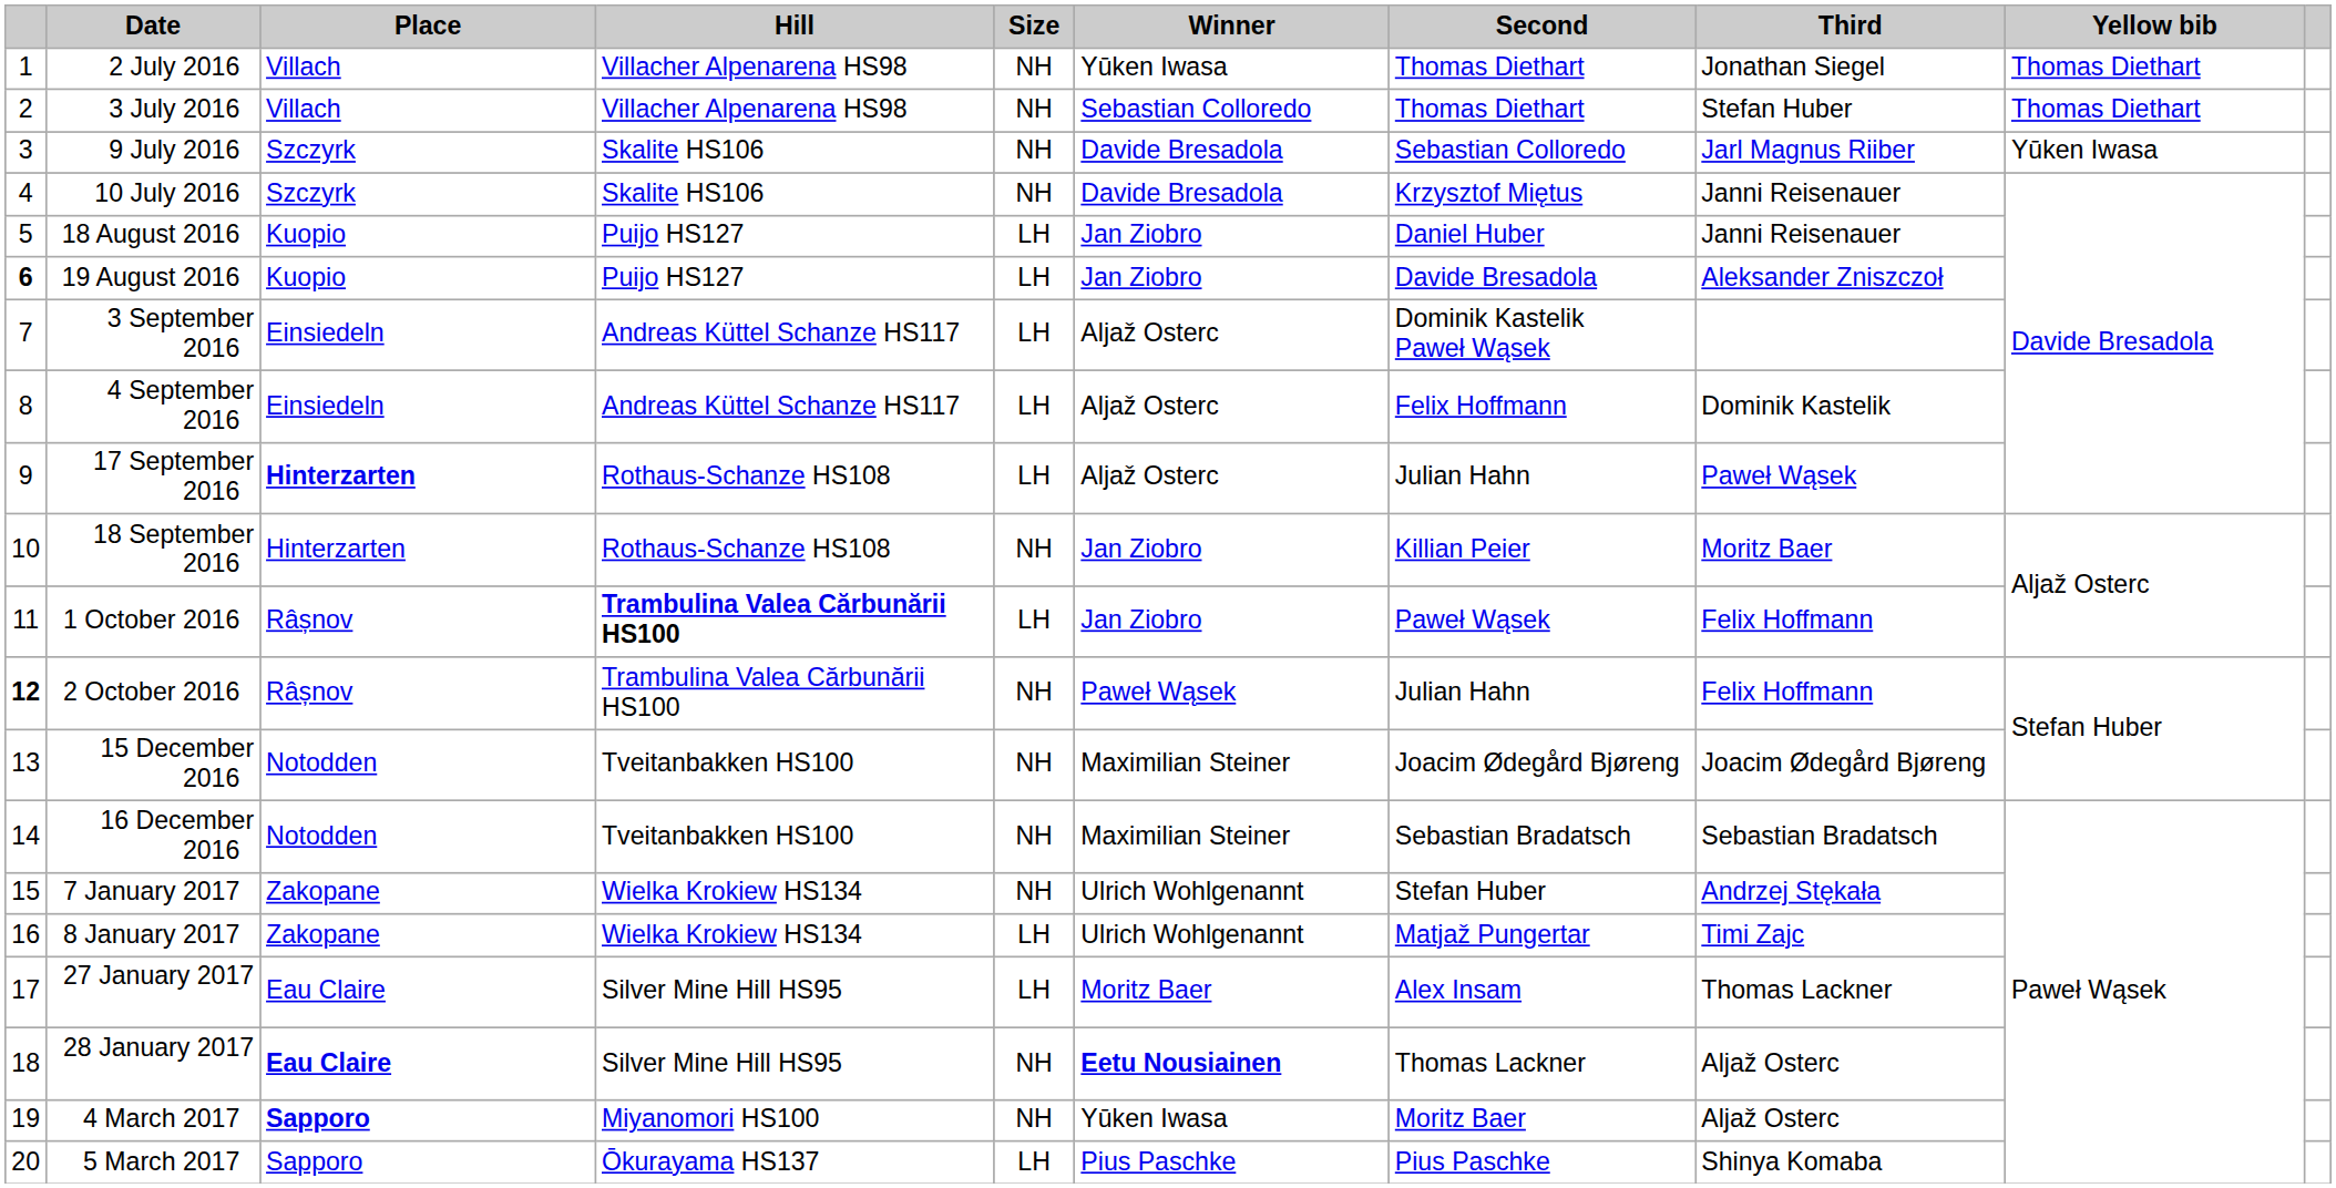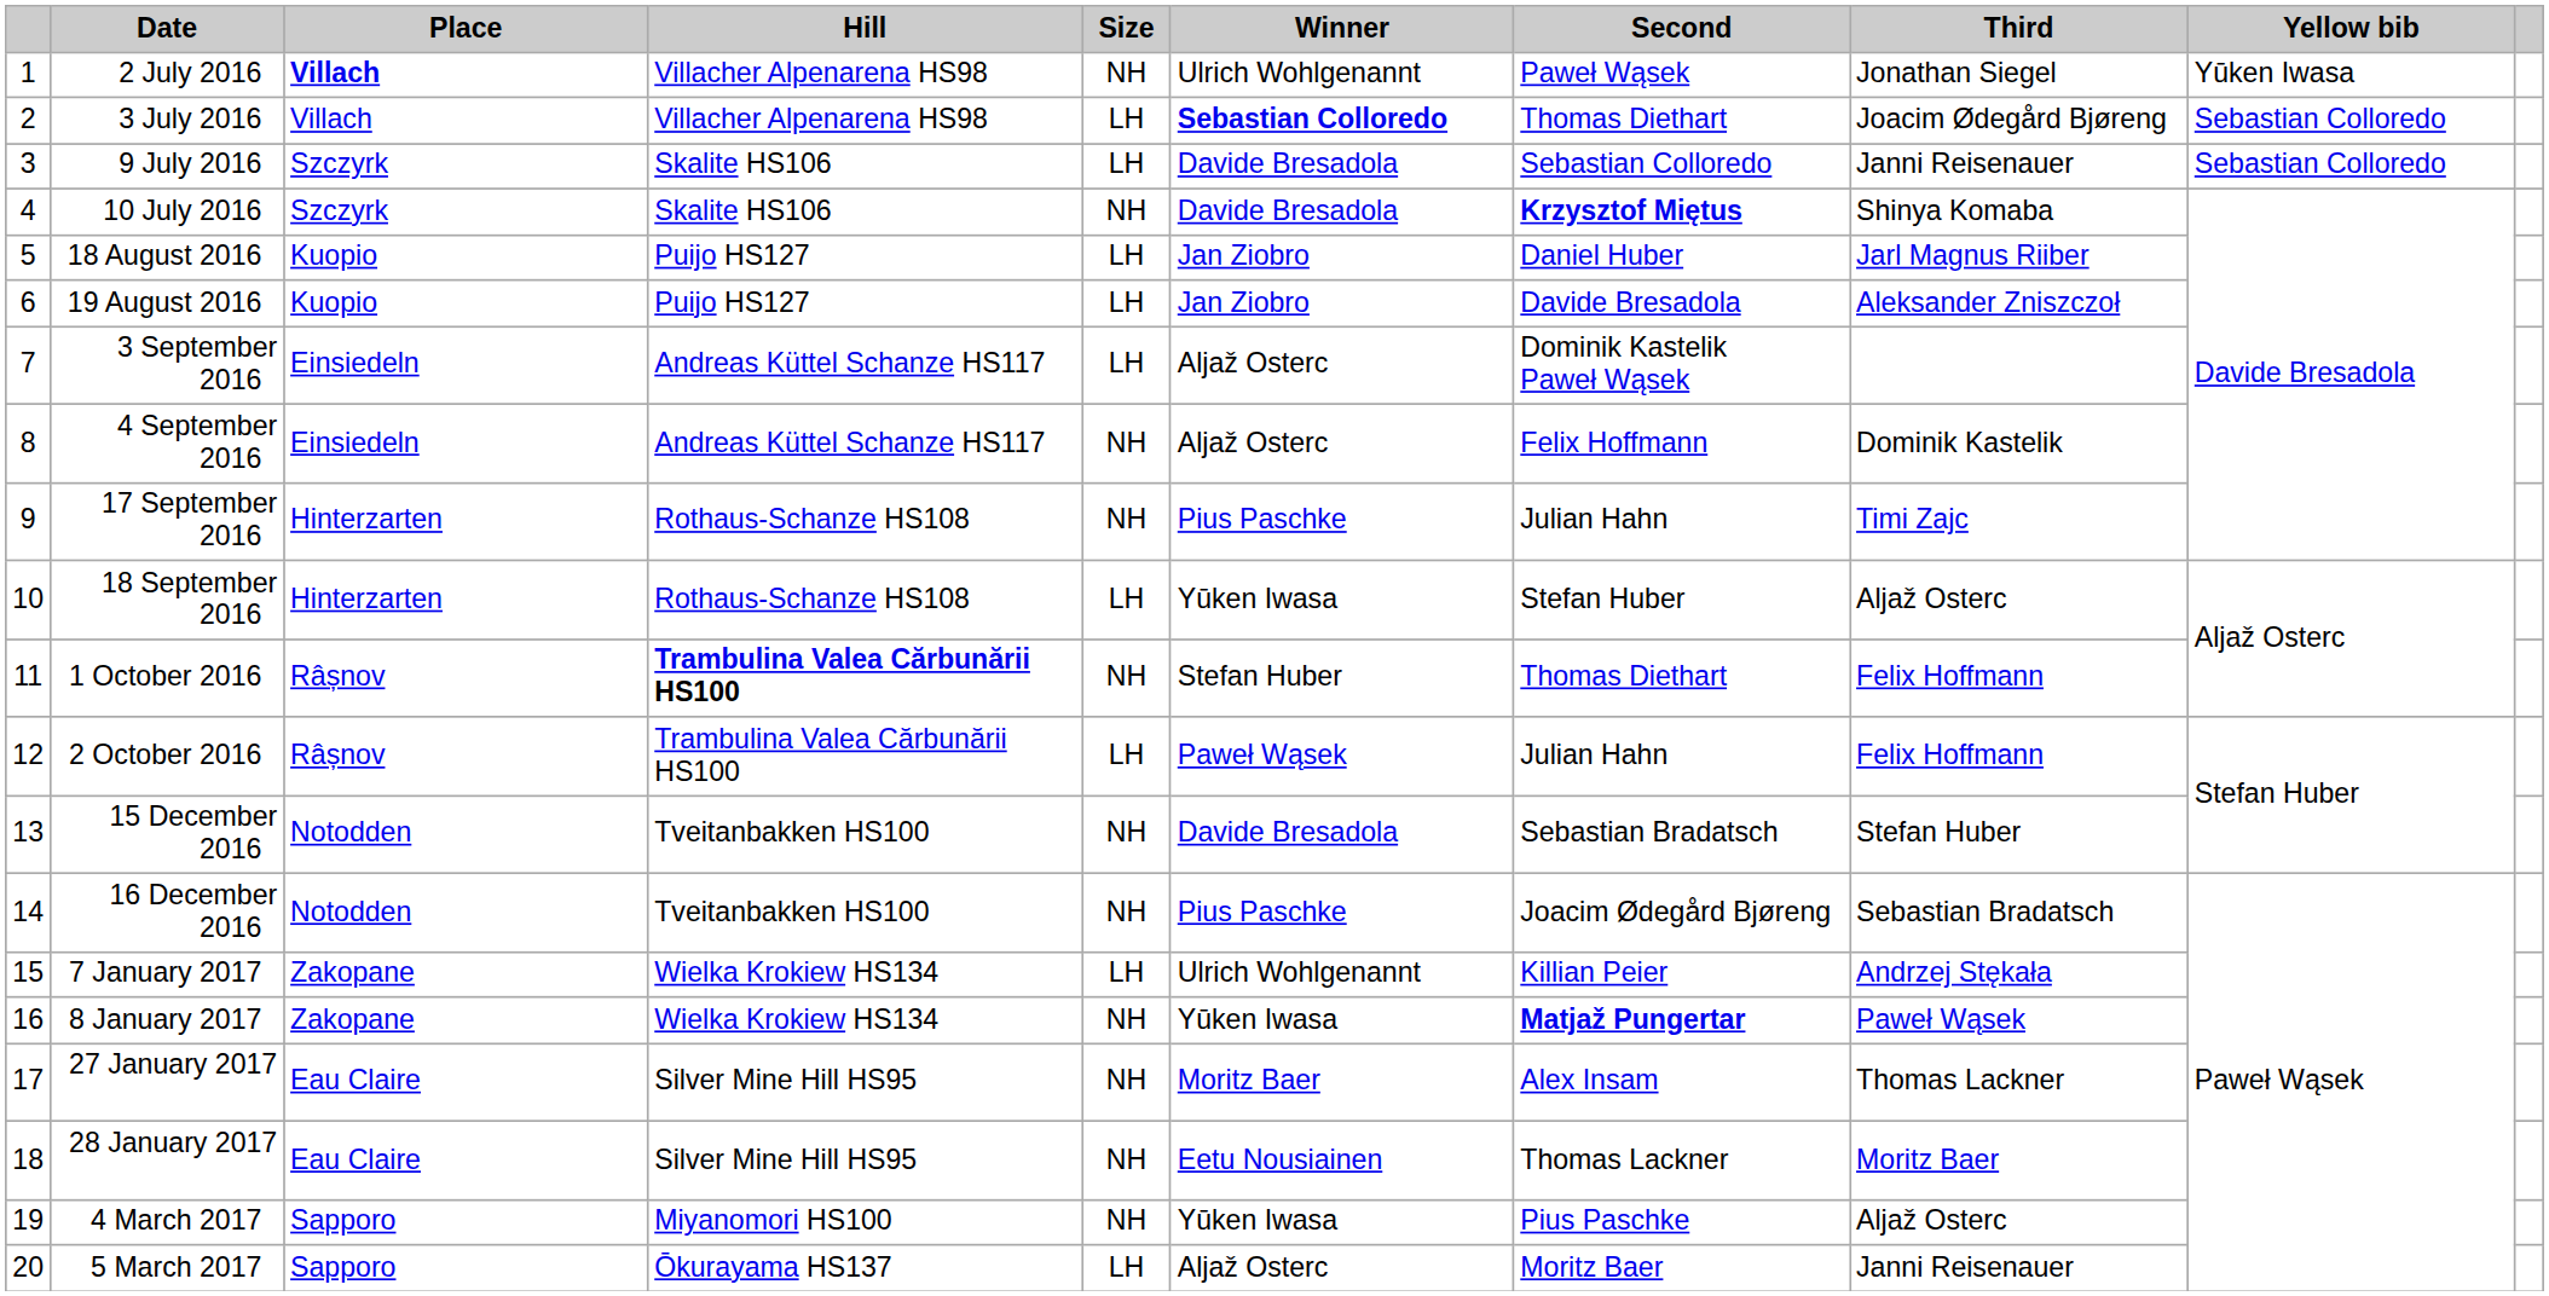2 July 2016 | Place: normal -> bold
2 July 2016 | Winner: Yūken Iwasa -> Ulrich Wohlgenannt
2 July 2016 | Second: Thomas Diethart -> Paweł Wąsek
2 July 2016 | Yellow bib: Thomas Diethart -> Yūken Iwasa
3 July 2016 | Size: NH -> LH
3 July 2016 | Winner: normal -> bold
3 July 2016 | Third: Stefan Huber -> Joacim Ødegård Bjøreng
3 July 2016 | Yellow bib: Thomas Diethart -> Sebastian Colloredo
9 July 2016 | Size: NH -> LH
9 July 2016 | Third: Jarl Magnus Riiber -> Janni Reisenauer
9 July 2016 | Yellow bib: Yūken Iwasa -> Sebastian Colloredo
10 July 2016 | Second: normal -> bold
10 July 2016 | Third: Janni Reisenauer -> Shinya Komaba
18 August 2016 | Third: Janni Reisenauer -> Jarl Magnus Riiber
19 August 2016 | column 1: bold -> normal
4 September 2016 | Size: LH -> NH
17 September 2016 | Place: bold -> normal
17 September 2016 | Size: LH -> NH
17 September 2016 | Winner: Aljaž Osterc -> Pius Paschke
17 September 2016 | Third: Paweł Wąsek -> Timi Zajc
18 September 2016 | Size: NH -> LH
18 September 2016 | Winner: Jan Ziobro -> Yūken Iwasa
18 September 2016 | Second: Killian Peier -> Stefan Huber
18 September 2016 | Third: Moritz Baer -> Aljaž Osterc
1 October 2016 | Size: LH -> NH
1 October 2016 | Winner: Jan Ziobro -> Stefan Huber
1 October 2016 | Second: Paweł Wąsek -> Thomas Diethart
2 October 2016 | column 1: bold -> normal
2 October 2016 | Size: NH -> LH
15 December 2016 | Winner: Maximilian Steiner -> Davide Bresadola
15 December 2016 | Second: Joacim Ødegård Bjøreng -> Sebastian Bradatsch
15 December 2016 | Third: Joacim Ødegård Bjøreng -> Stefan Huber
16 December 2016 | Winner: Maximilian Steiner -> Pius Paschke
16 December 2016 | Second: Sebastian Bradatsch -> Joacim Ødegård Bjøreng
7 January 2017 | Size: NH -> LH
7 January 2017 | Second: Stefan Huber -> Killian Peier
8 January 2017 | Size: LH -> NH
8 January 2017 | Winner: Ulrich Wohlgenannt -> Yūken Iwasa
8 January 2017 | Second: normal -> bold
8 January 2017 | Third: Timi Zajc -> Paweł Wąsek
27 January 2017 | Size: LH -> NH
28 January 2017 | Place: bold -> normal
28 January 2017 | Winner: bold -> normal
28 January 2017 | Third: Aljaž Osterc -> Moritz Baer
4 March 2017 | Place: bold -> normal
4 March 2017 | Second: Moritz Baer -> Pius Paschke
5 March 2017 | Winner: Pius Paschke -> Aljaž Osterc
5 March 2017 | Second: Pius Paschke -> Moritz Baer
5 March 2017 | Third: Shinya Komaba -> Janni Reisenauer
